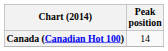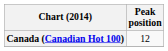Canada (Canadian Hot 100) | Peak position: 14 -> 12
